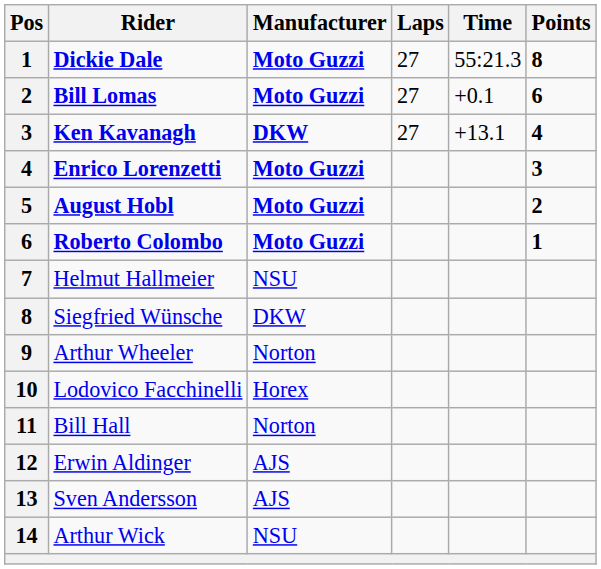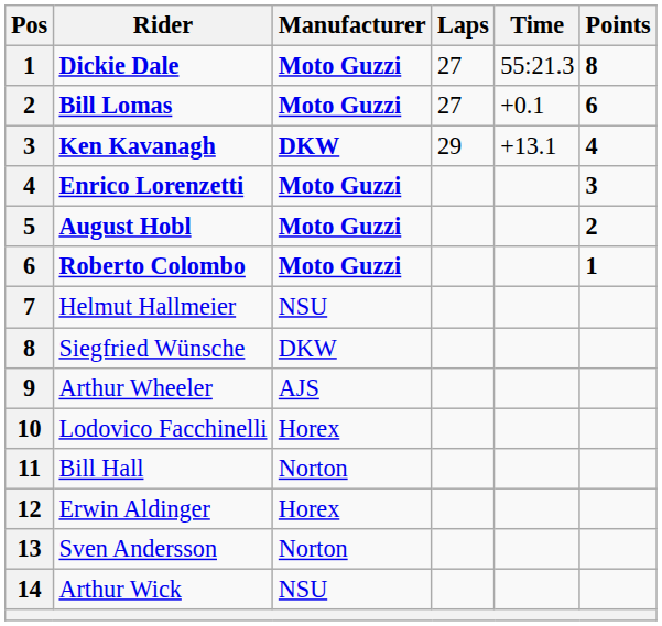Ken Kavanagh | Laps: 27 -> 29
Arthur Wheeler | Manufacturer: Norton -> AJS
Erwin Aldinger | Manufacturer: AJS -> Horex
Sven Andersson | Manufacturer: AJS -> Norton
